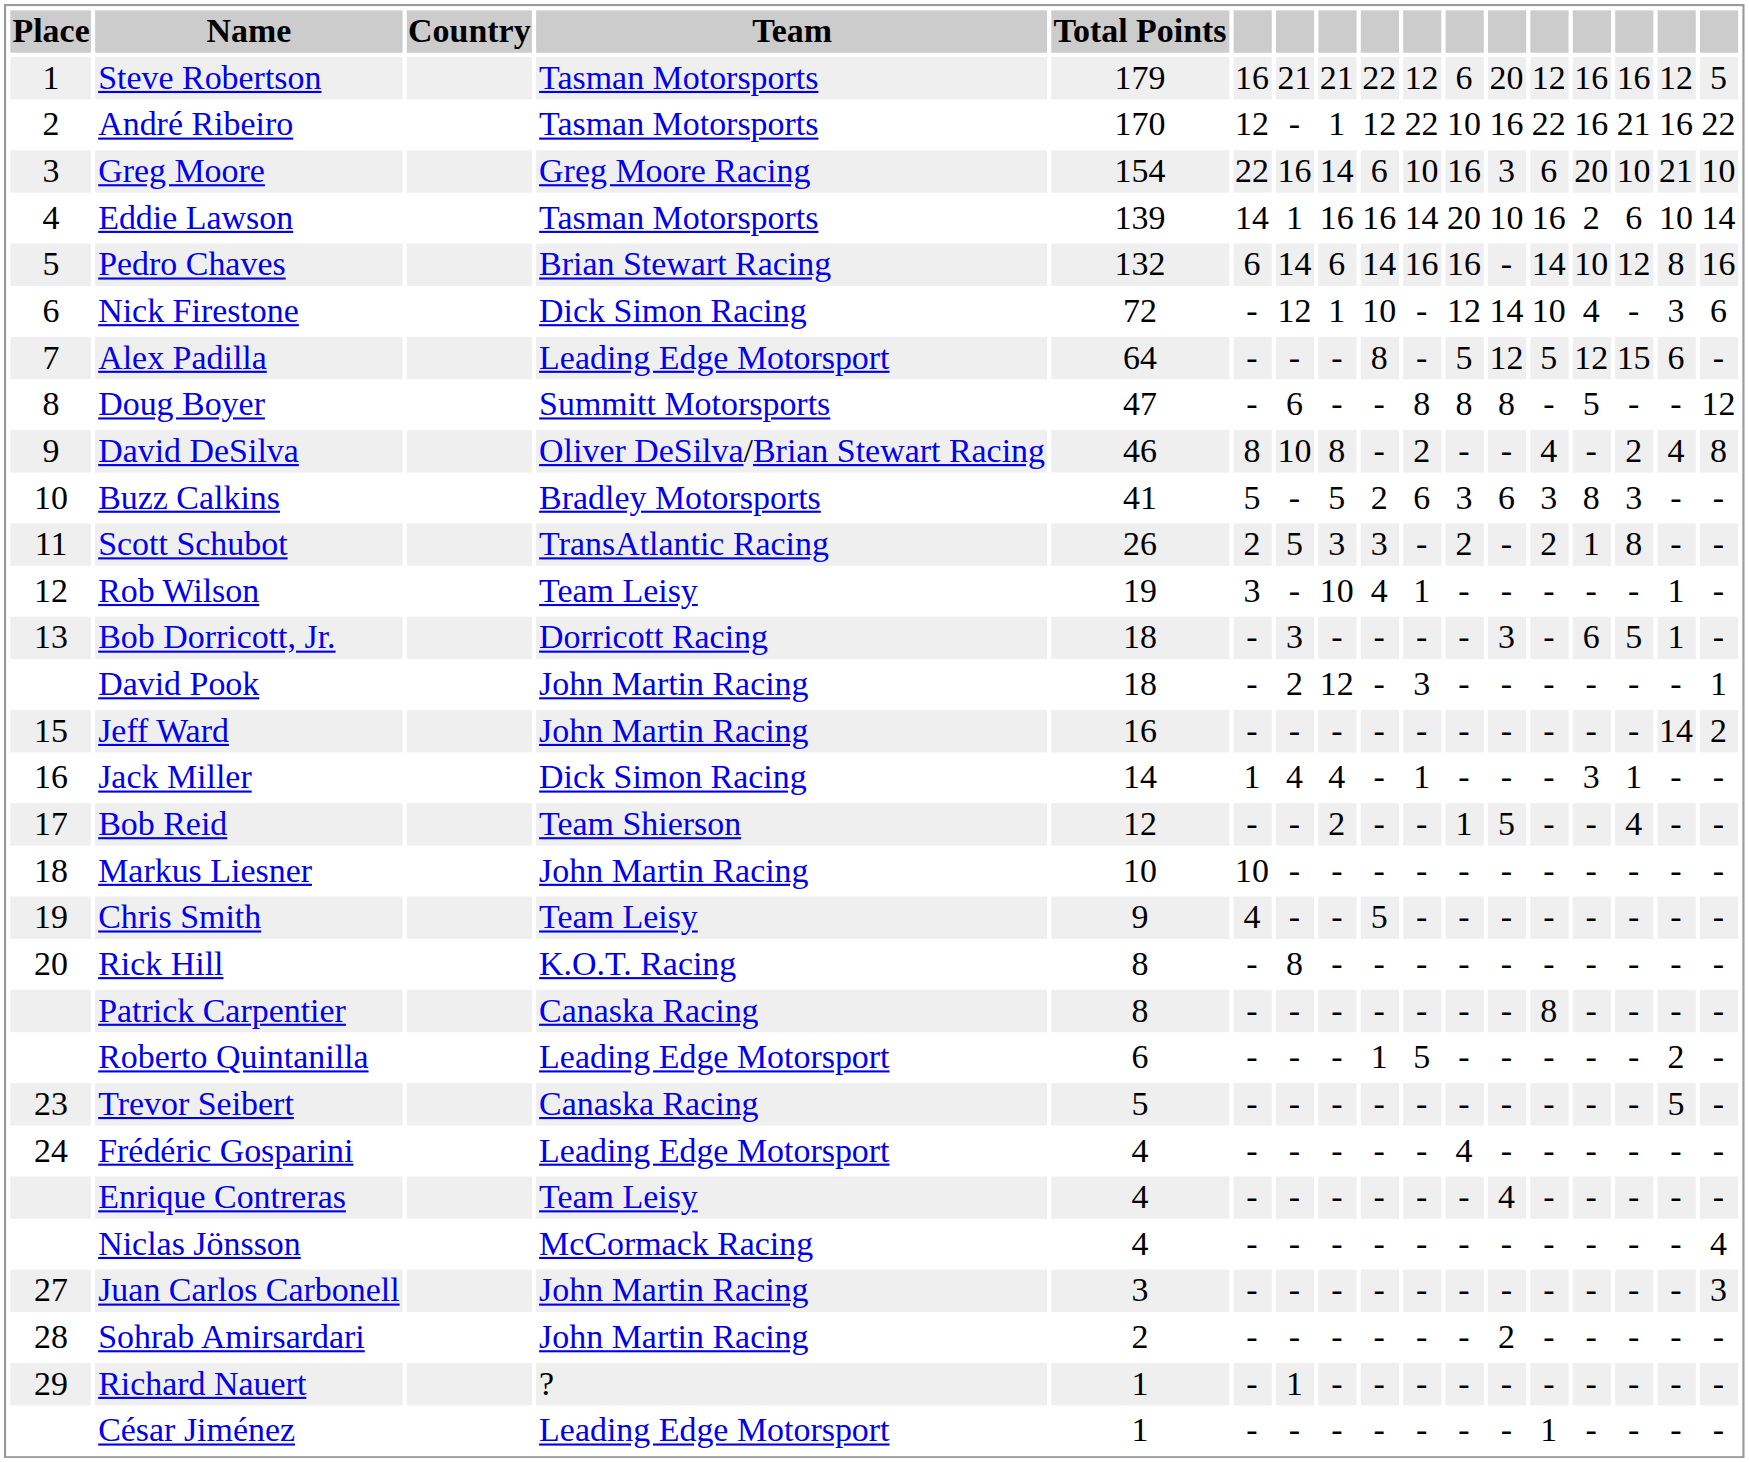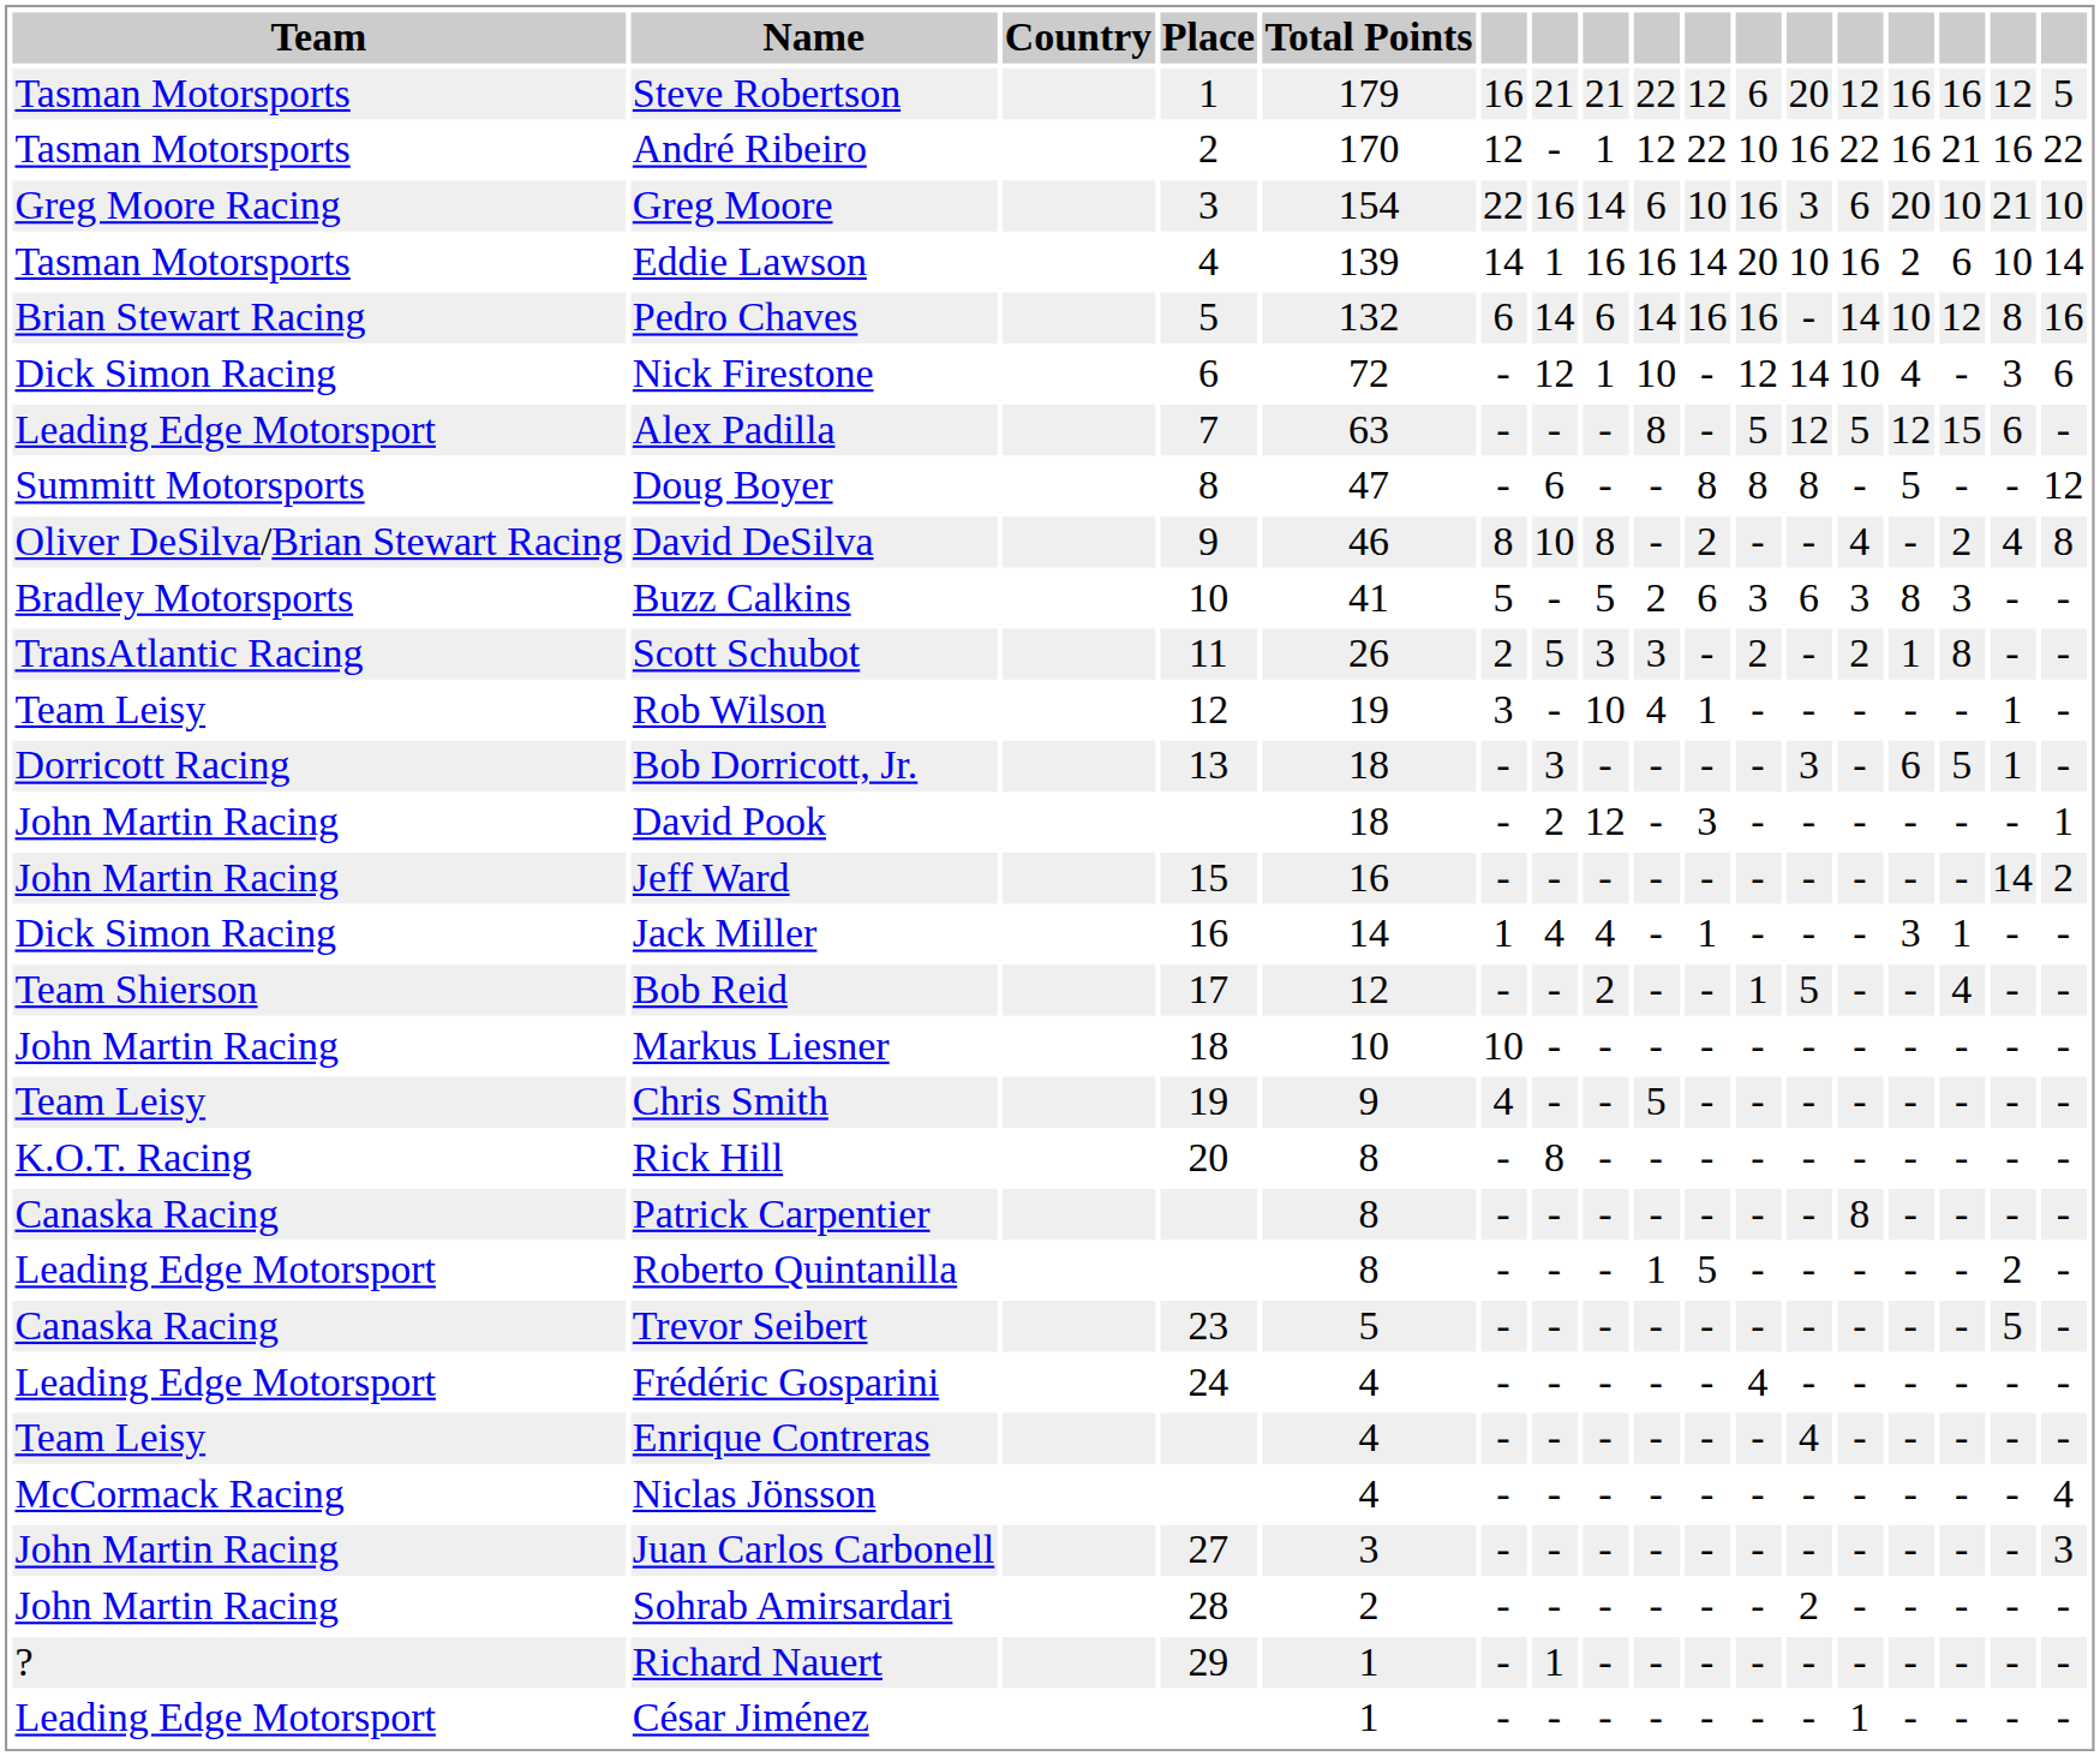columns swapped: Place <-> Team
Alex Padilla | Total Points: 64 -> 63
Roberto Quintanilla | Total Points: 6 -> 8
